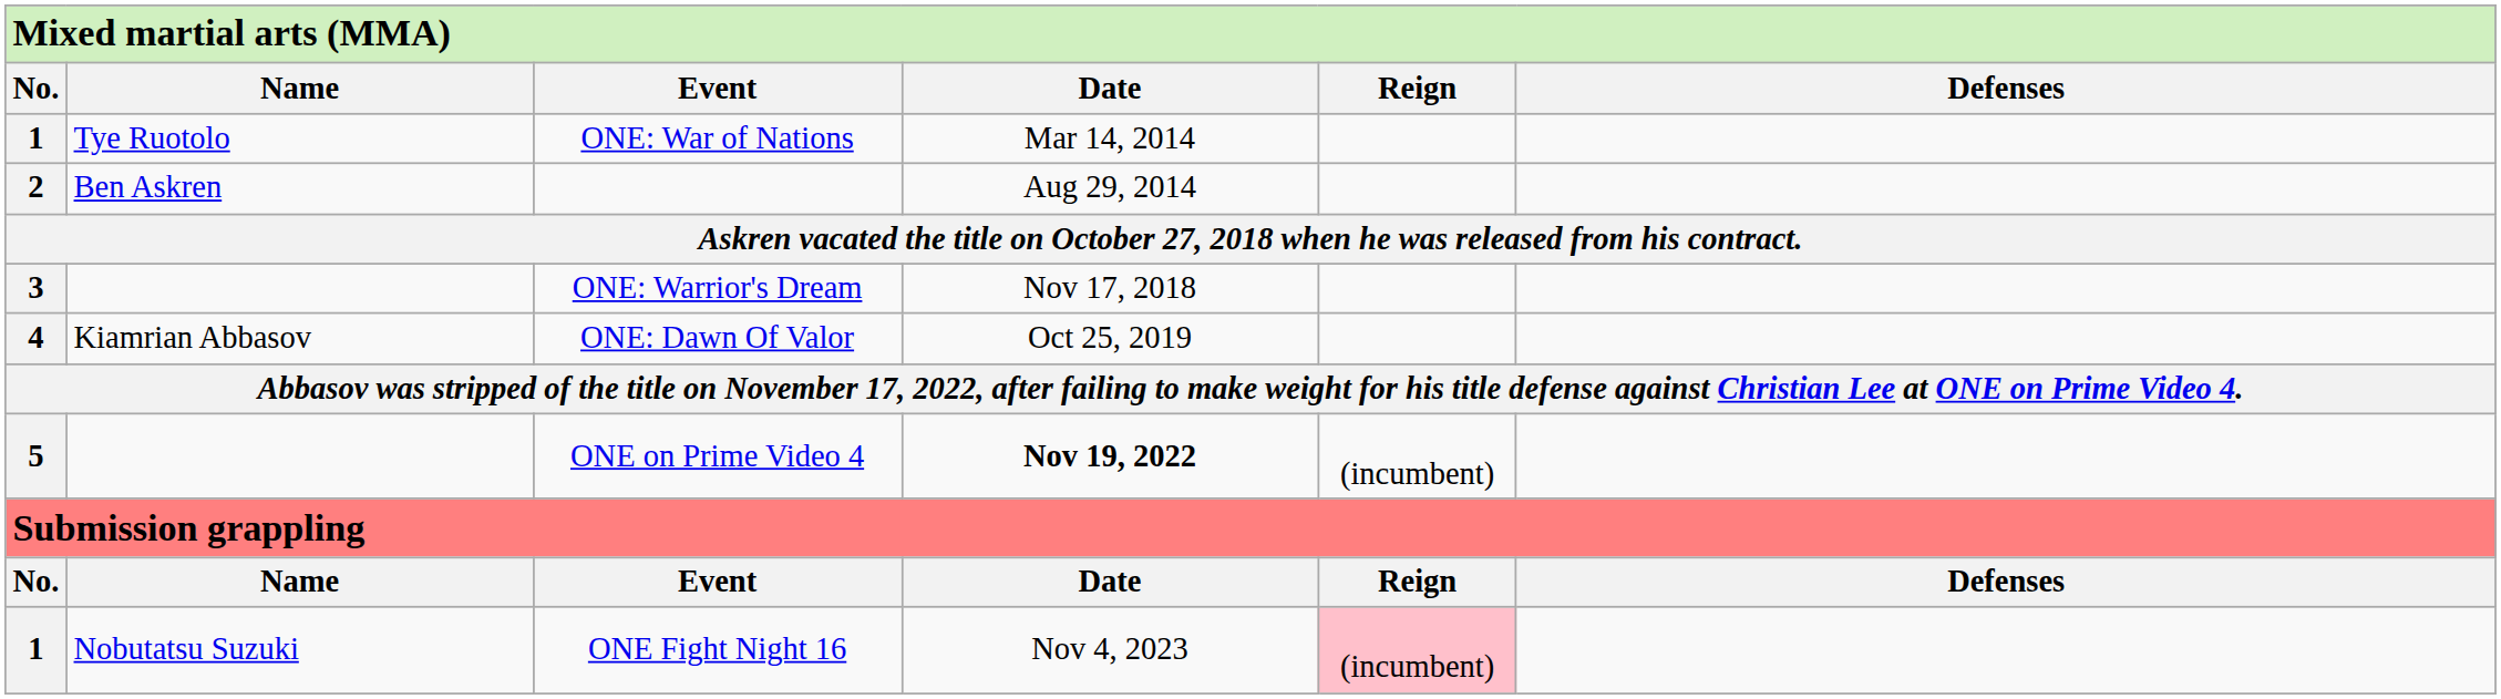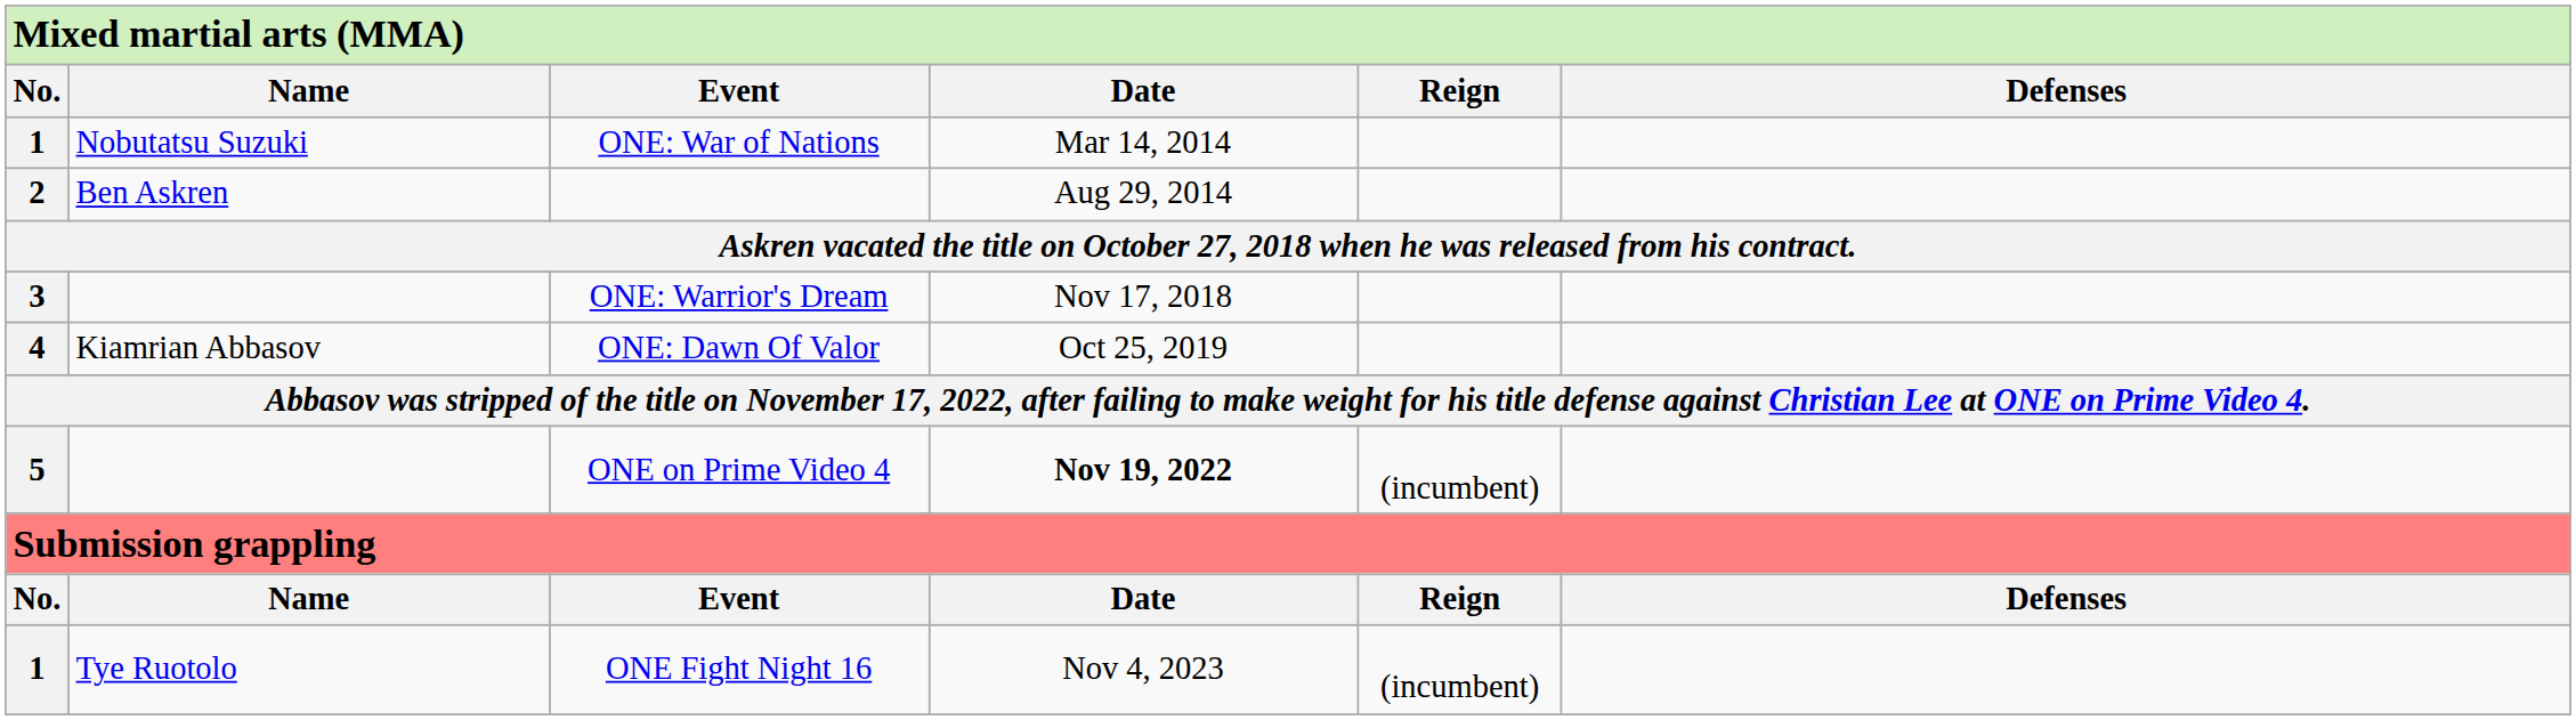ONE: War of Nations | column 2: Tye Ruotolo -> Nobutatsu Suzuki
ONE Fight Night 16 | column 2: Nobutatsu Suzuki -> Tye Ruotolo
ONE Fight Night 16 | column 5: pink background -> no background
